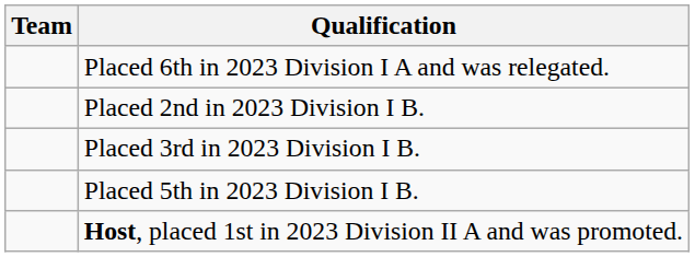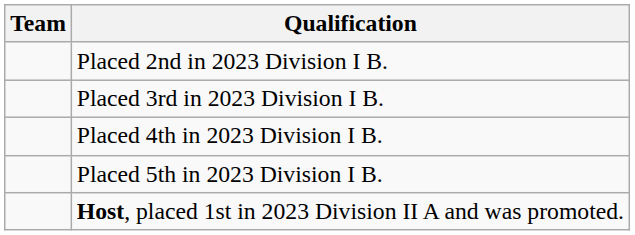- row: Placed 6th in 2023 Division I A and was relegated.
+ row: Placed 4th in 2023 Division I B.
